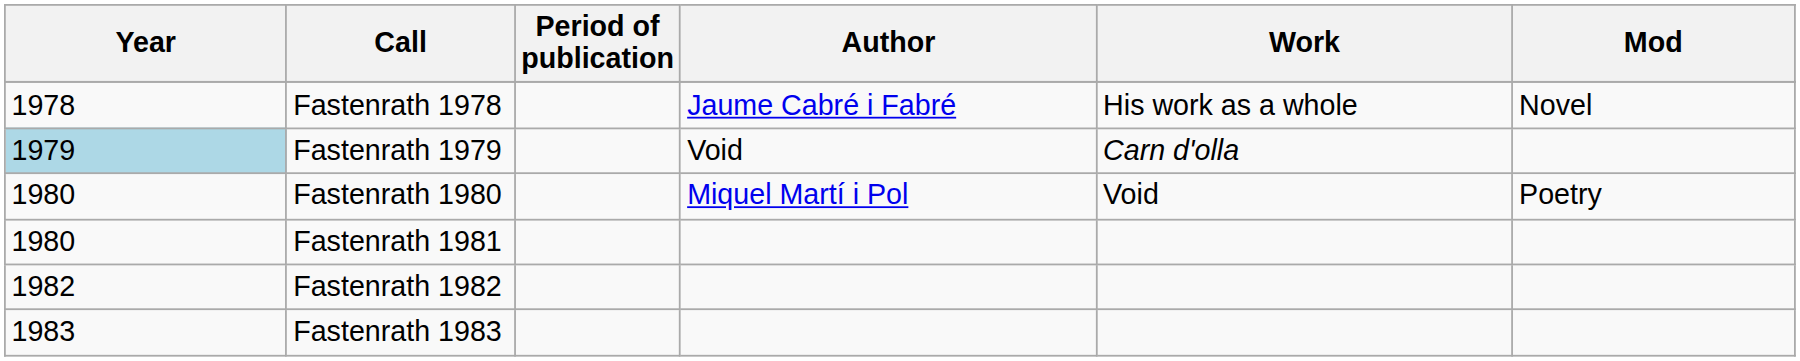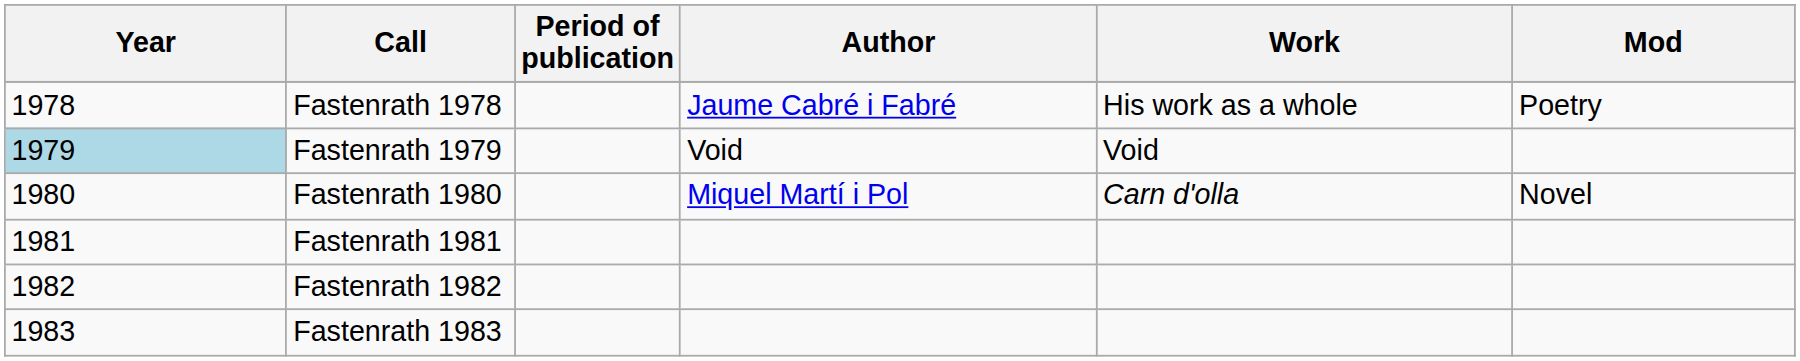Fastenrath 1978 | Mod: Novel -> Poetry
Fastenrath 1979 | Work: Carn d'olla -> Void
Fastenrath 1980 | Work: Void -> Carn d'olla
Fastenrath 1980 | Mod: Poetry -> Novel
Fastenrath 1981 | Year: 1980 -> 1981
